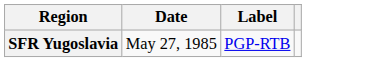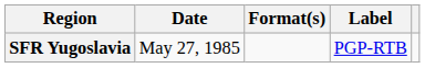+ column: Format(s)
